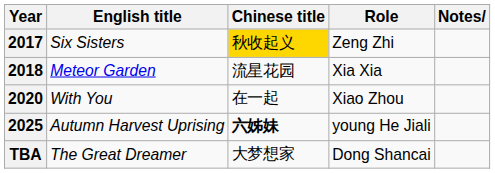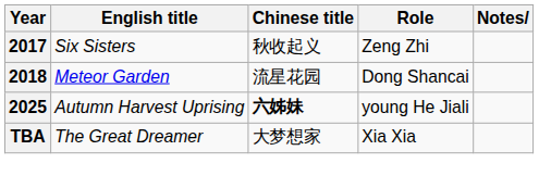2017 | Chinese title: gold background -> no background
2018 | Role: Xia Xia -> Dong Shancai
- row: 2020 | With You | 在一起 | Xiao Zhou
TBA | Role: Dong Shancai -> Xia Xia
